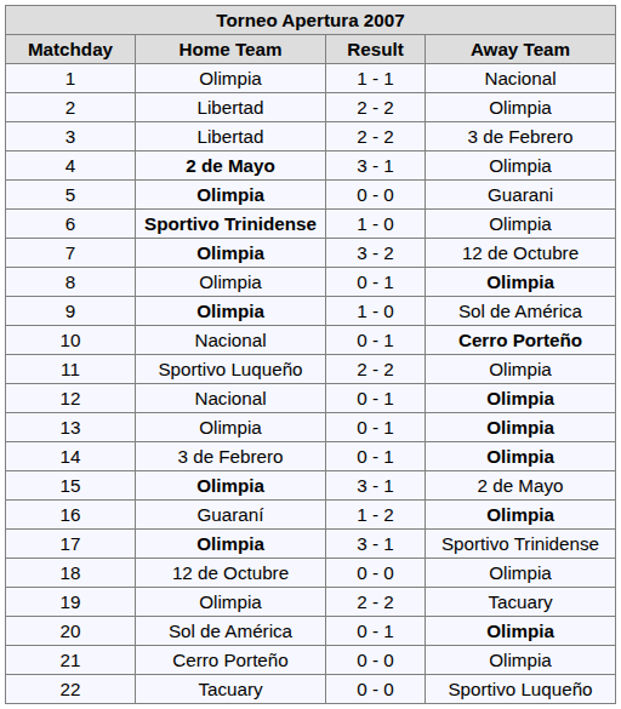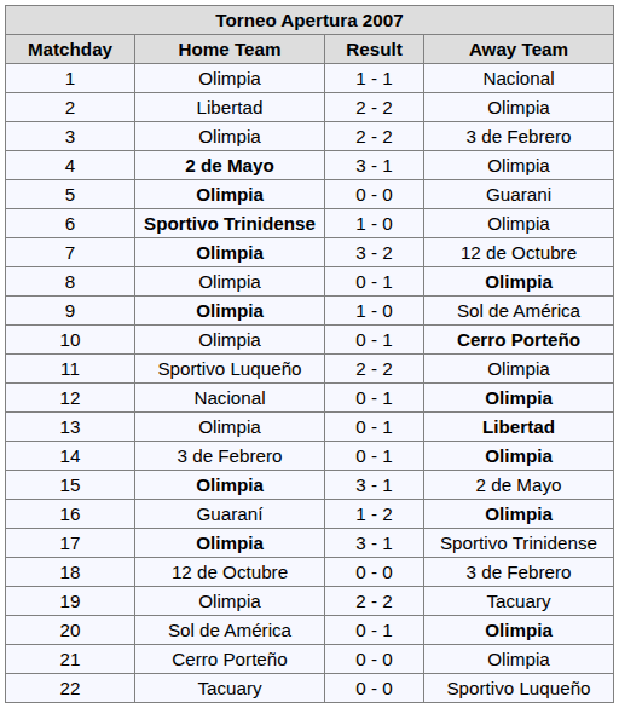3 | Home Team: Libertad -> Olimpia
10 | Home Team: Nacional -> Olimpia
13 | Away Team: Olimpia -> Libertad
18 | Away Team: Olimpia -> 3 de Febrero
